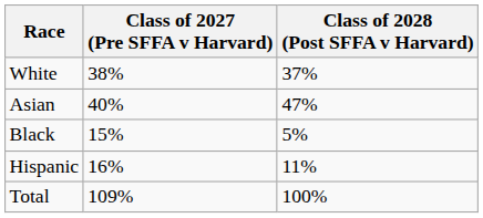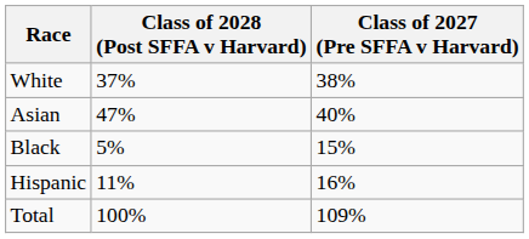columns swapped: Class of 2027 (Pre SFFA v Harvard) <-> Class of 2028 (Post SFFA v Harvard)
